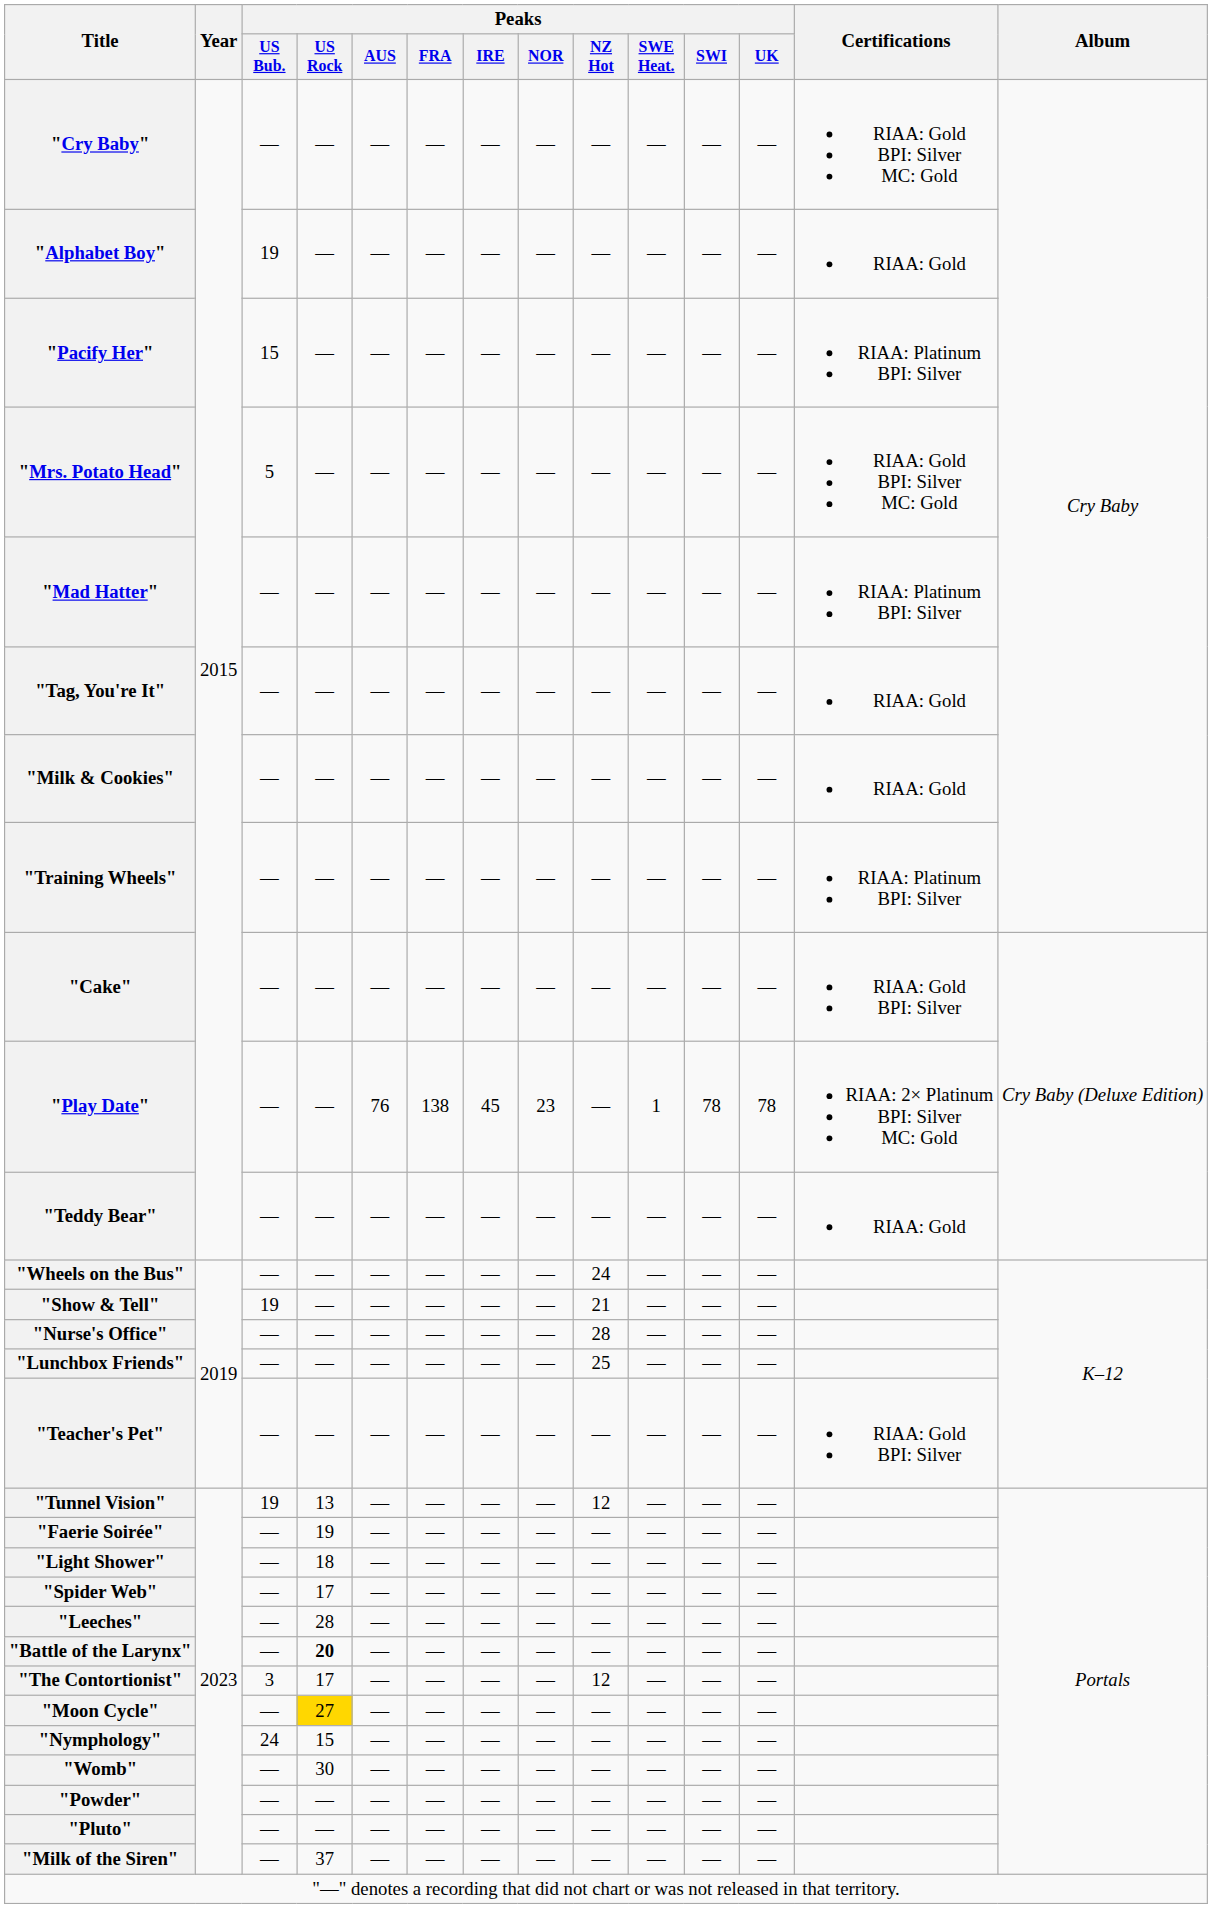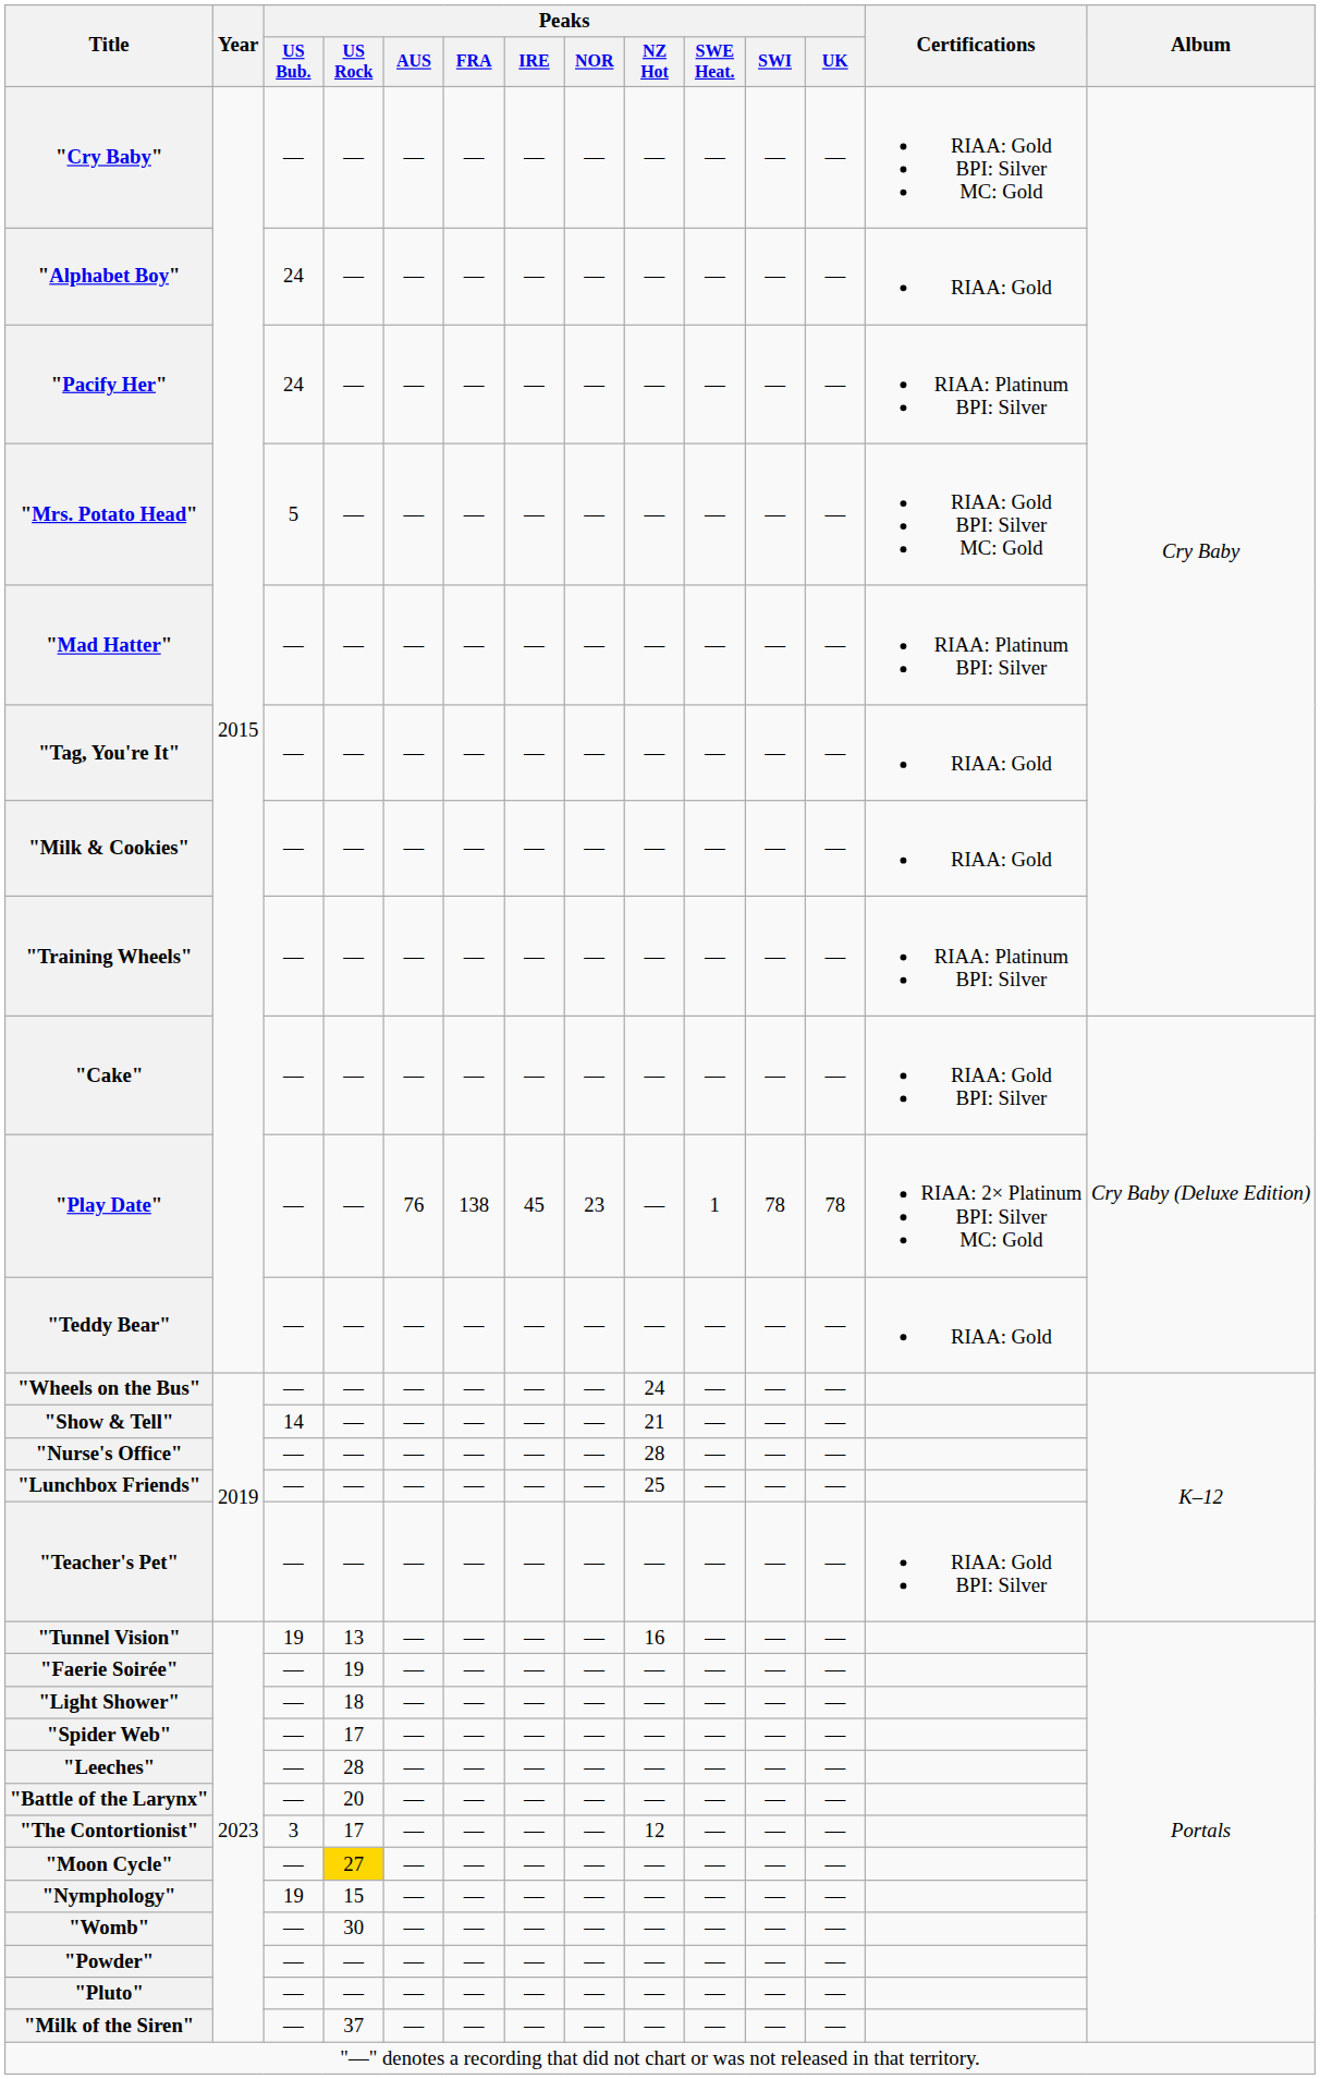"Alphabet Boy" | Peaks / US Bub.: 19 -> 24
"Pacify Her" | Peaks / US Bub.: 15 -> 24
"Show & Tell" | Peaks / US Bub.: 19 -> 14
"Tunnel Vision" | Peaks / NZ Hot: 12 -> 16
"Battle of the Larynx" | Peaks / US Rock: bold -> normal
"Nymphology" | Peaks / US Bub.: 24 -> 19
